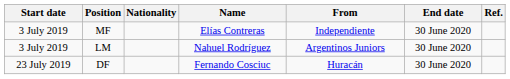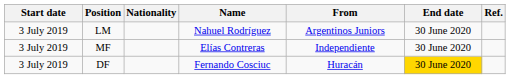rows swapped: MF <-> LM
DF | Start date: 23 July 2019 -> 3 July 2019
DF | End date: no background -> gold background
